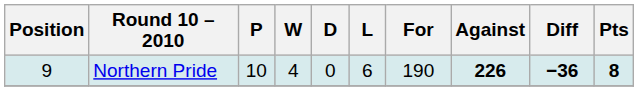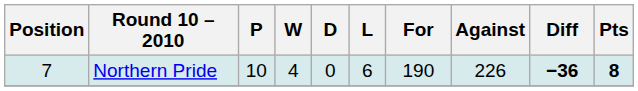Northern Pride | Position: 9 -> 7
Northern Pride | Against: bold -> normal
